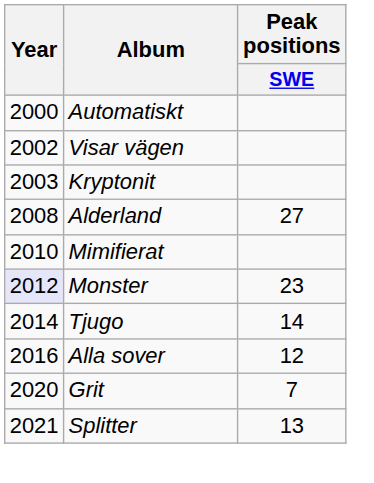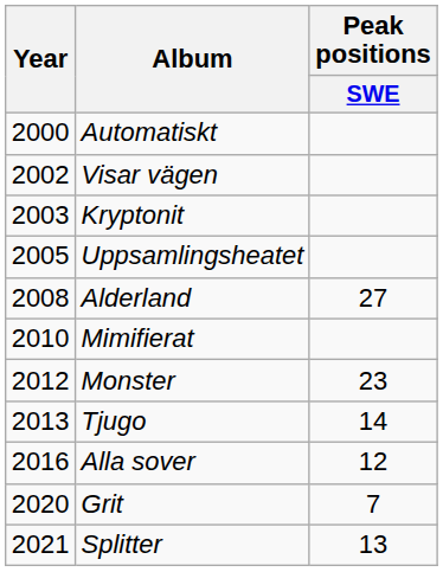+ row: 2005 | Uppsamlingsheatet
Monster | Year: lavender background -> no background
Tjugo | Year: 2014 -> 2013
